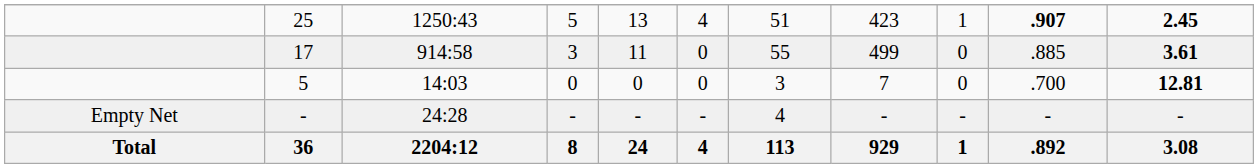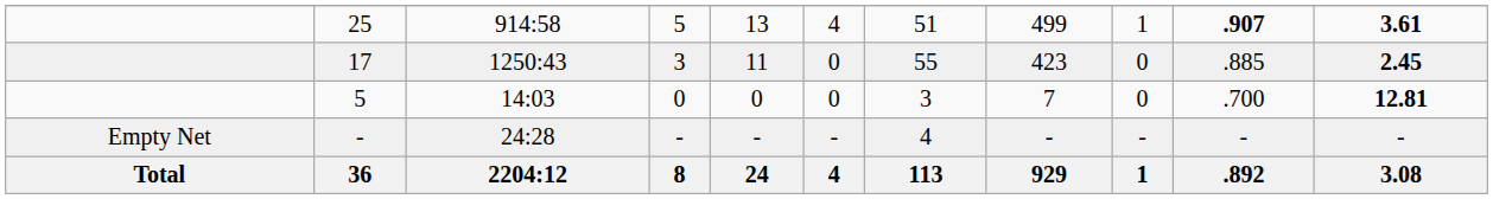25 | column 3: 1250:43 -> 914:58
25 | column 8: 423 -> 499
25 | column 11: 2.45 -> 3.61
17 | column 3: 914:58 -> 1250:43
17 | column 8: 499 -> 423
17 | column 11: 3.61 -> 2.45
